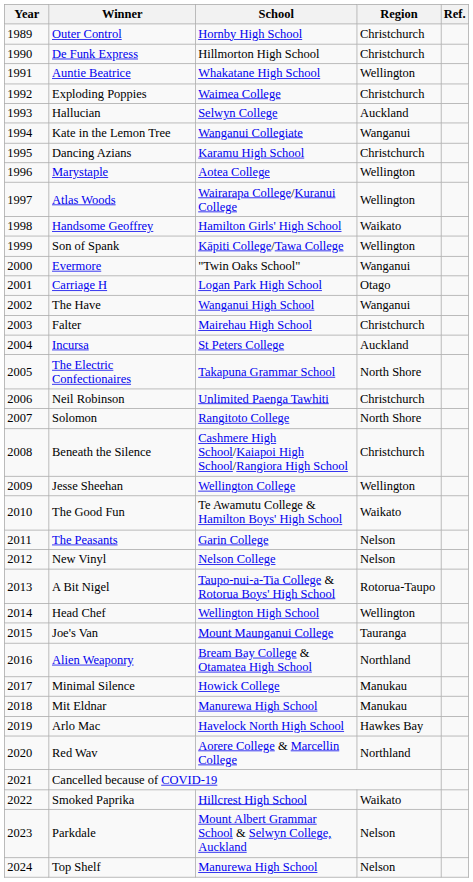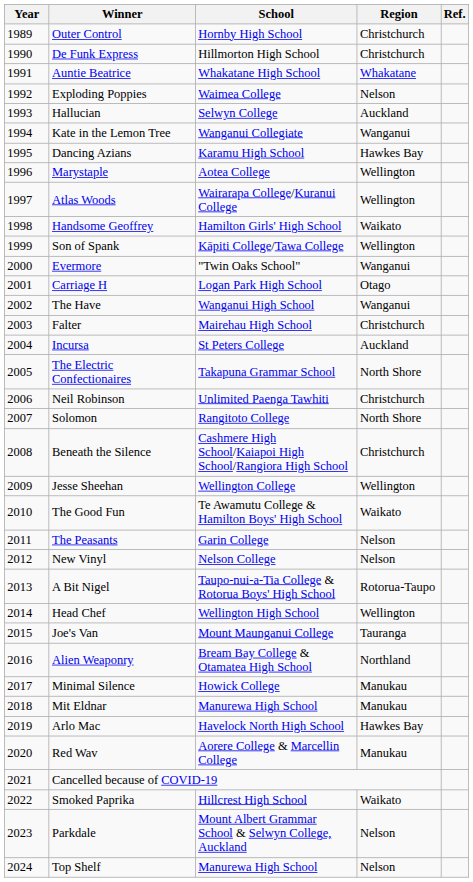Auntie Beatrice | Region: Wellington -> Whakatane
Exploding Poppies | Region: Christchurch -> Nelson
Dancing Azians | Region: Christchurch -> Hawkes Bay
Red Wav | Region: Northland -> Manukau
